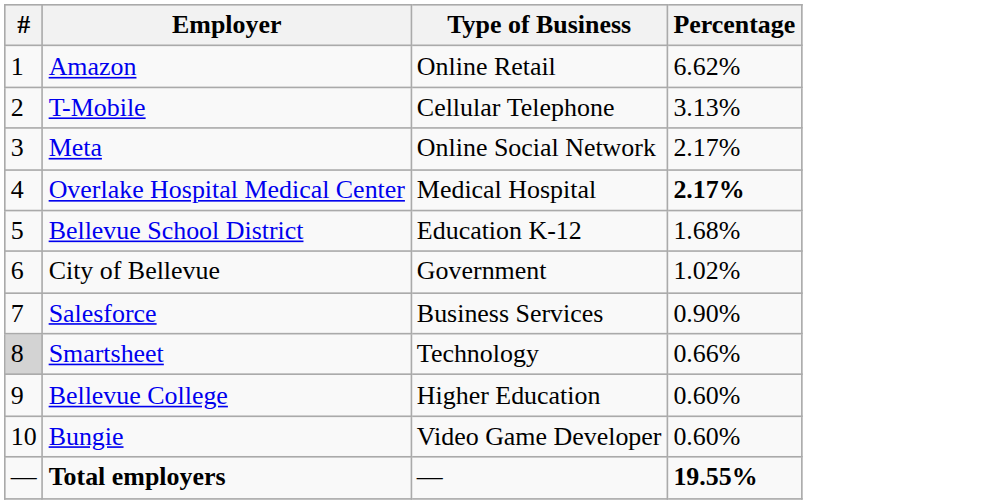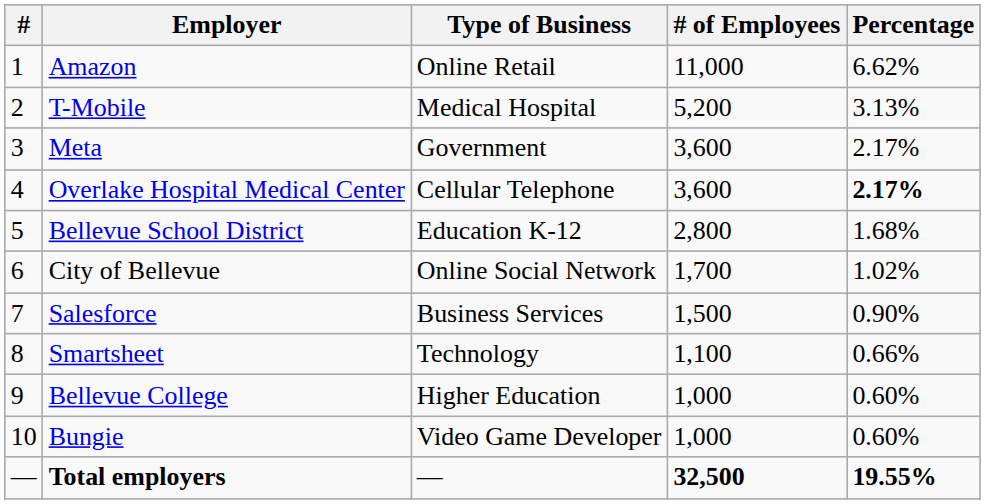+ column: # of Employees | 11,000 | 5,200 | 3,600 | 3,600 | 2,800 | 1,700 | 1,500 | 1,100 | 1,000 | 1,000 | 32,500
T-Mobile | Type of Business: Cellular Telephone -> Medical Hospital
Meta | Type of Business: Online Social Network -> Government
Overlake Hospital Medical Center | Type of Business: Medical Hospital -> Cellular Telephone
City of Bellevue | Type of Business: Government -> Online Social Network
Smartsheet | #: lightgrey background -> no background
